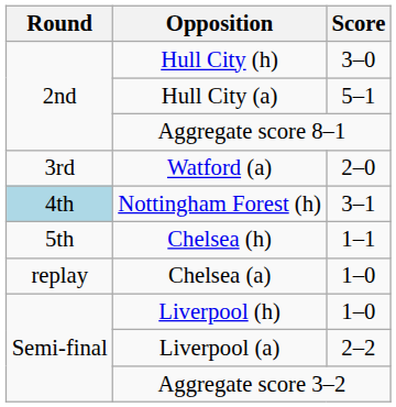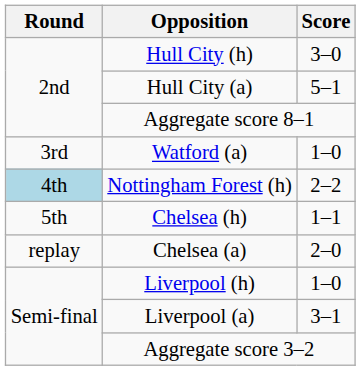Watford (a) | Score: 2–0 -> 1–0
Nottingham Forest (h) | Score: 3–1 -> 2–2
Chelsea (a) | Score: 1–0 -> 2–0
Liverpool (a) | Score: 2–2 -> 3–1
